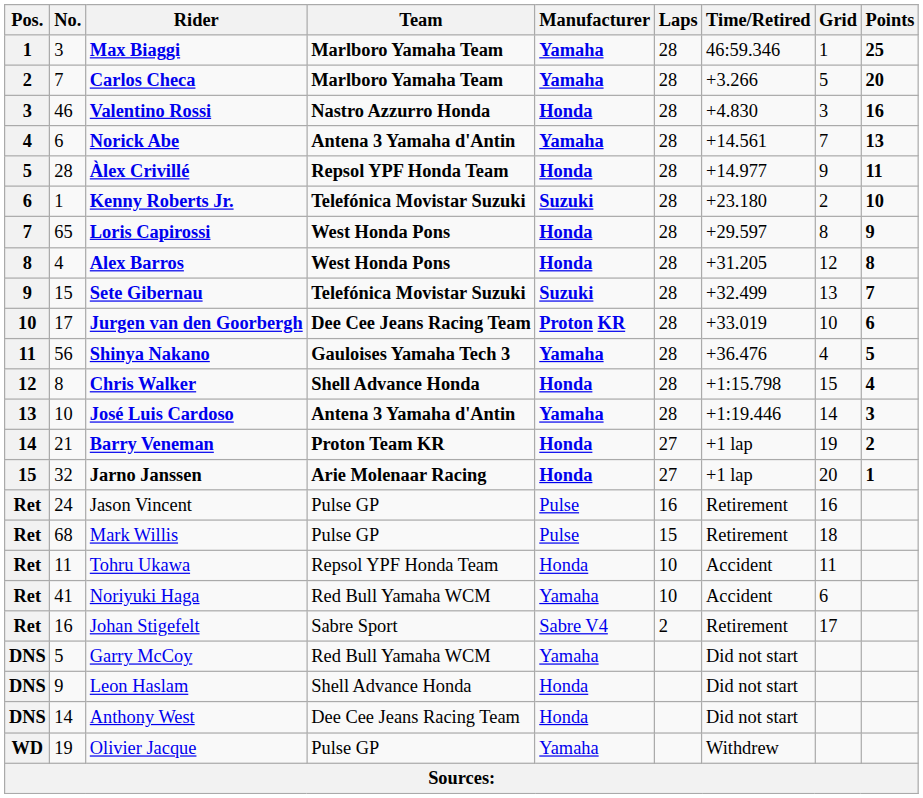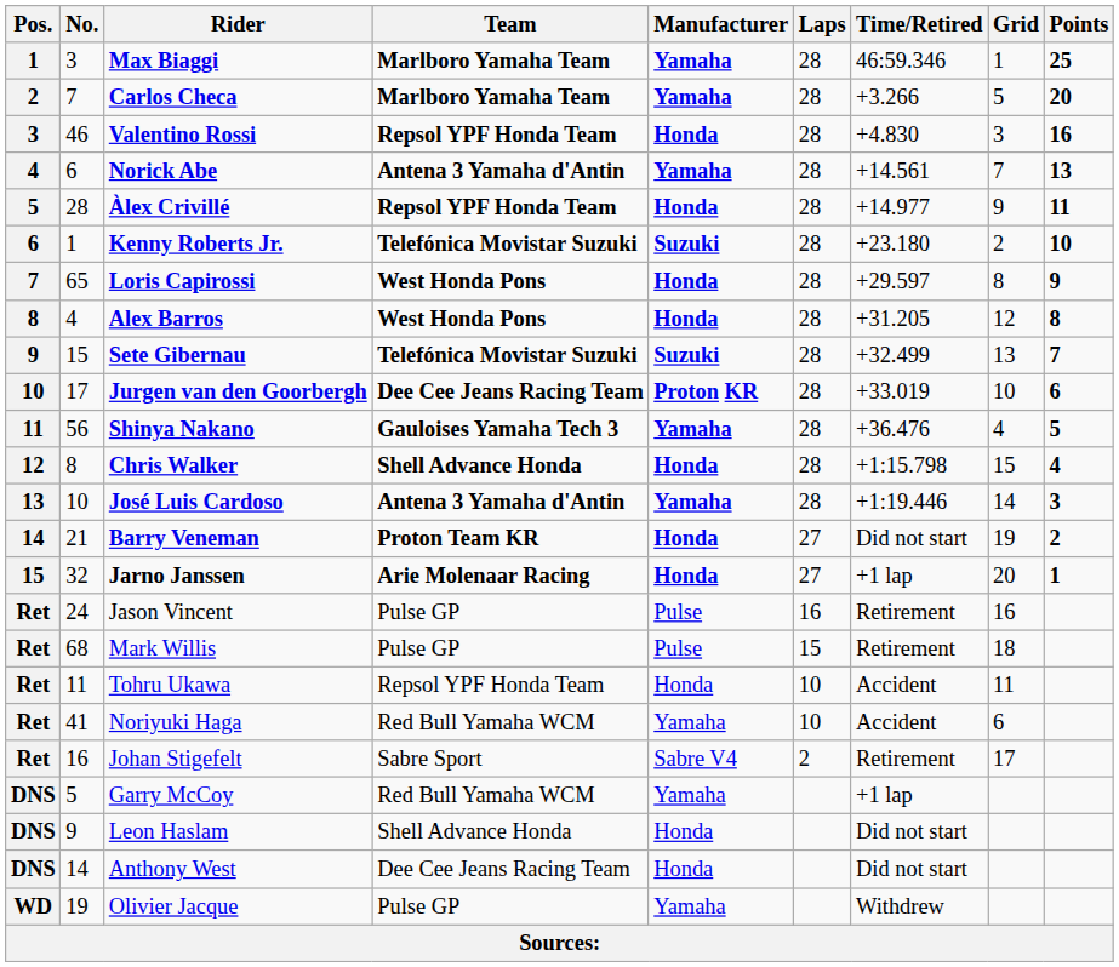Valentino Rossi | Team: Nastro Azzurro Honda -> Repsol YPF Honda Team
Barry Veneman | Time/Retired: +1 lap -> Did not start
Garry McCoy | Time/Retired: Did not start -> +1 lap
